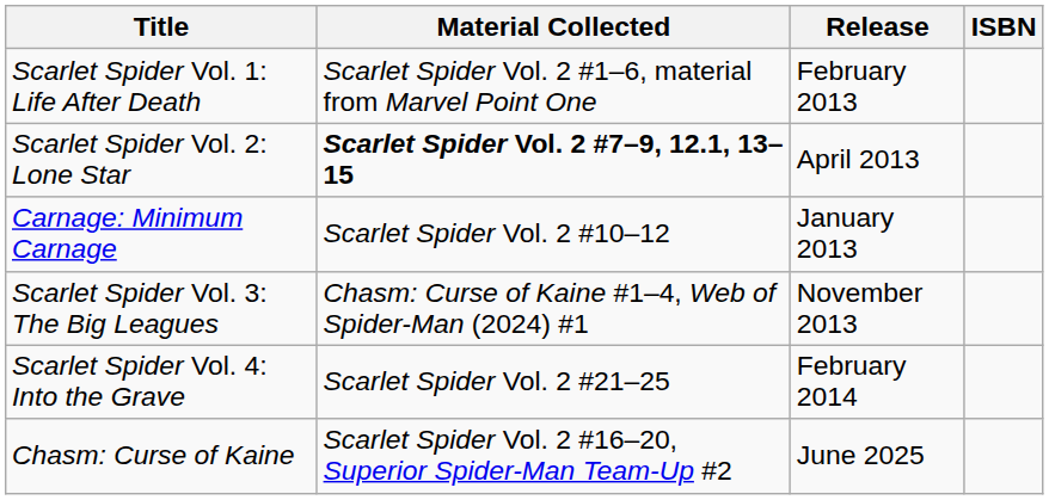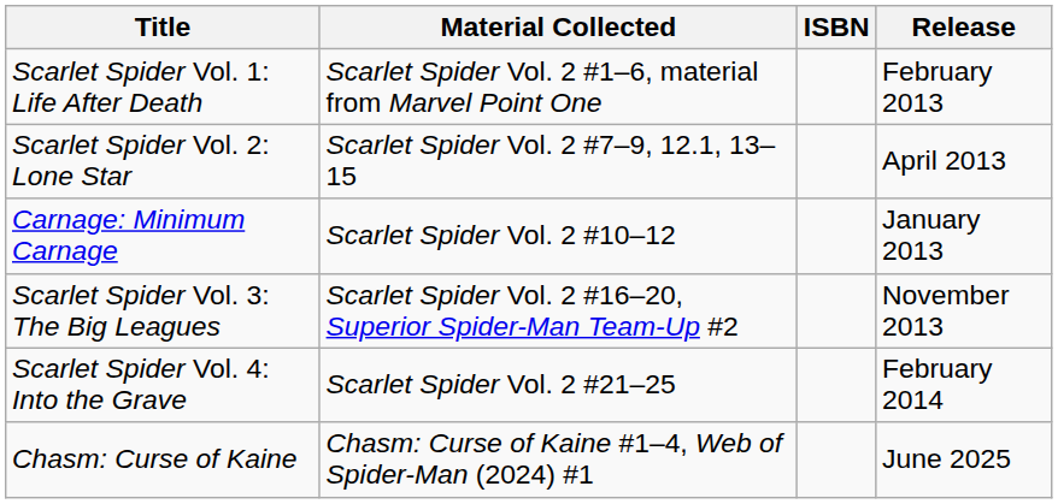columns swapped: ISBN <-> Release
Scarlet Spider Vol. 2: Lone Star | Material Collected: bold -> normal
Scarlet Spider Vol. 3: The Big Leagues | Material Collected: Chasm: Curse of Kaine #1–4, Web of Spider-Man (2024) #1 -> Scarlet Spider Vol. 2 #16–20, Superior Spider-Man Team-Up #2
Chasm: Curse of Kaine | Material Collected: Scarlet Spider Vol. 2 #16–20, Superior Spider-Man Team-Up #2 -> Chasm: Curse of Kaine #1–4, Web of Spider-Man (2024) #1
